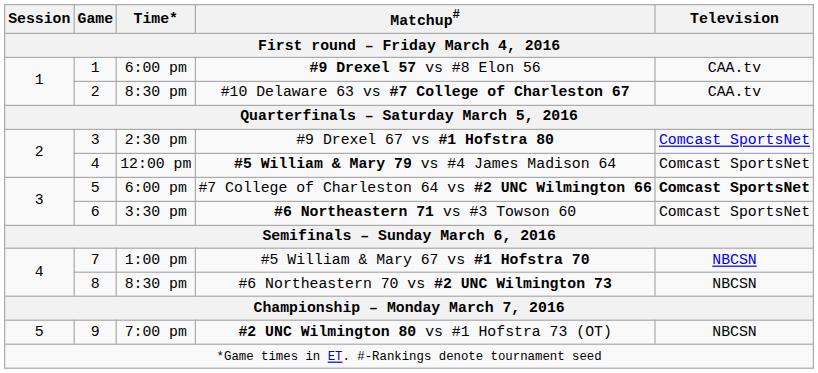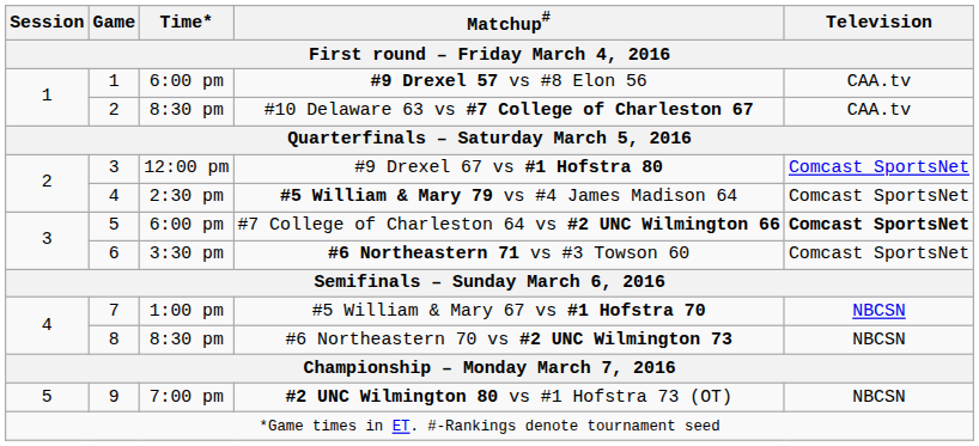#9 Drexel 67 vs #1 Hofstra 80 | Time*: 2:30 pm -> 12:00 pm
#5 William & Mary 79 vs #4 James Madison 64 | Time*: 12:00 pm -> 2:30 pm
